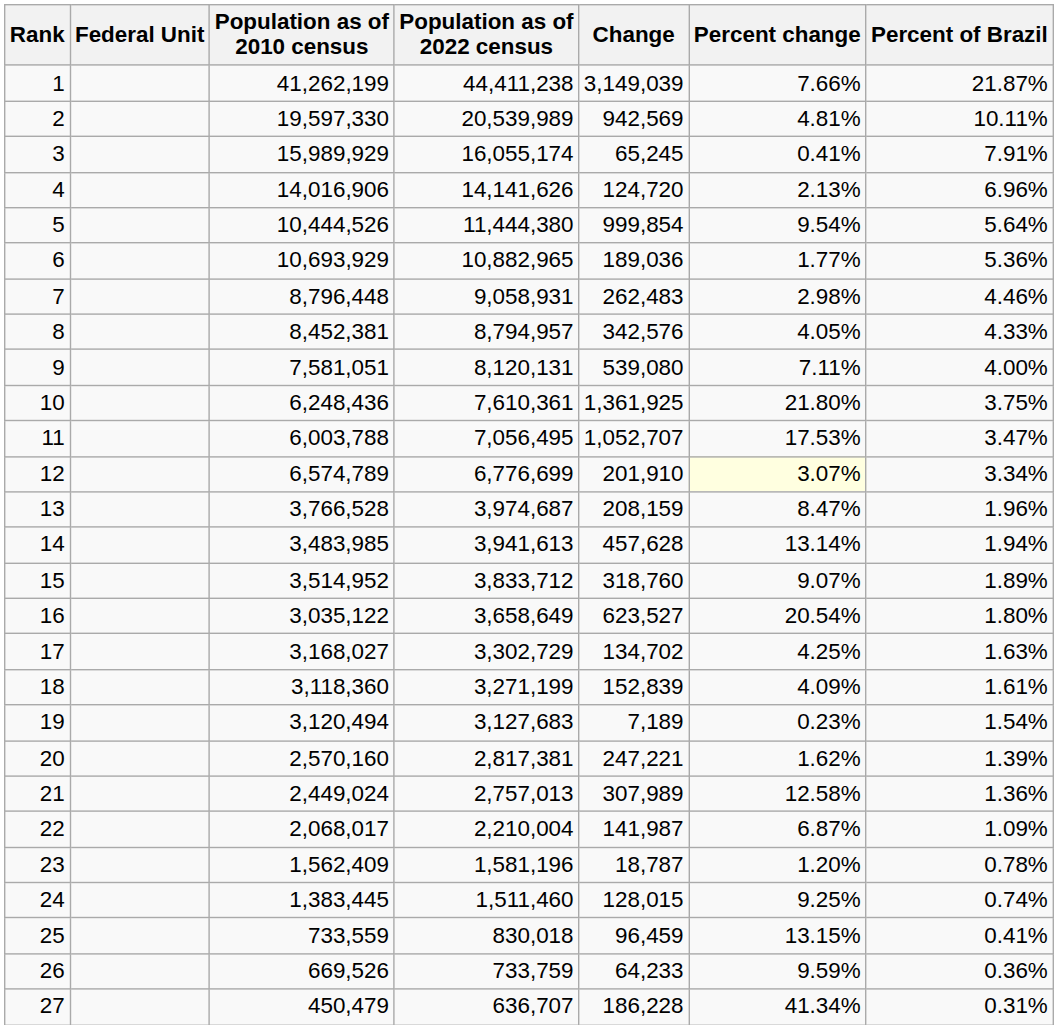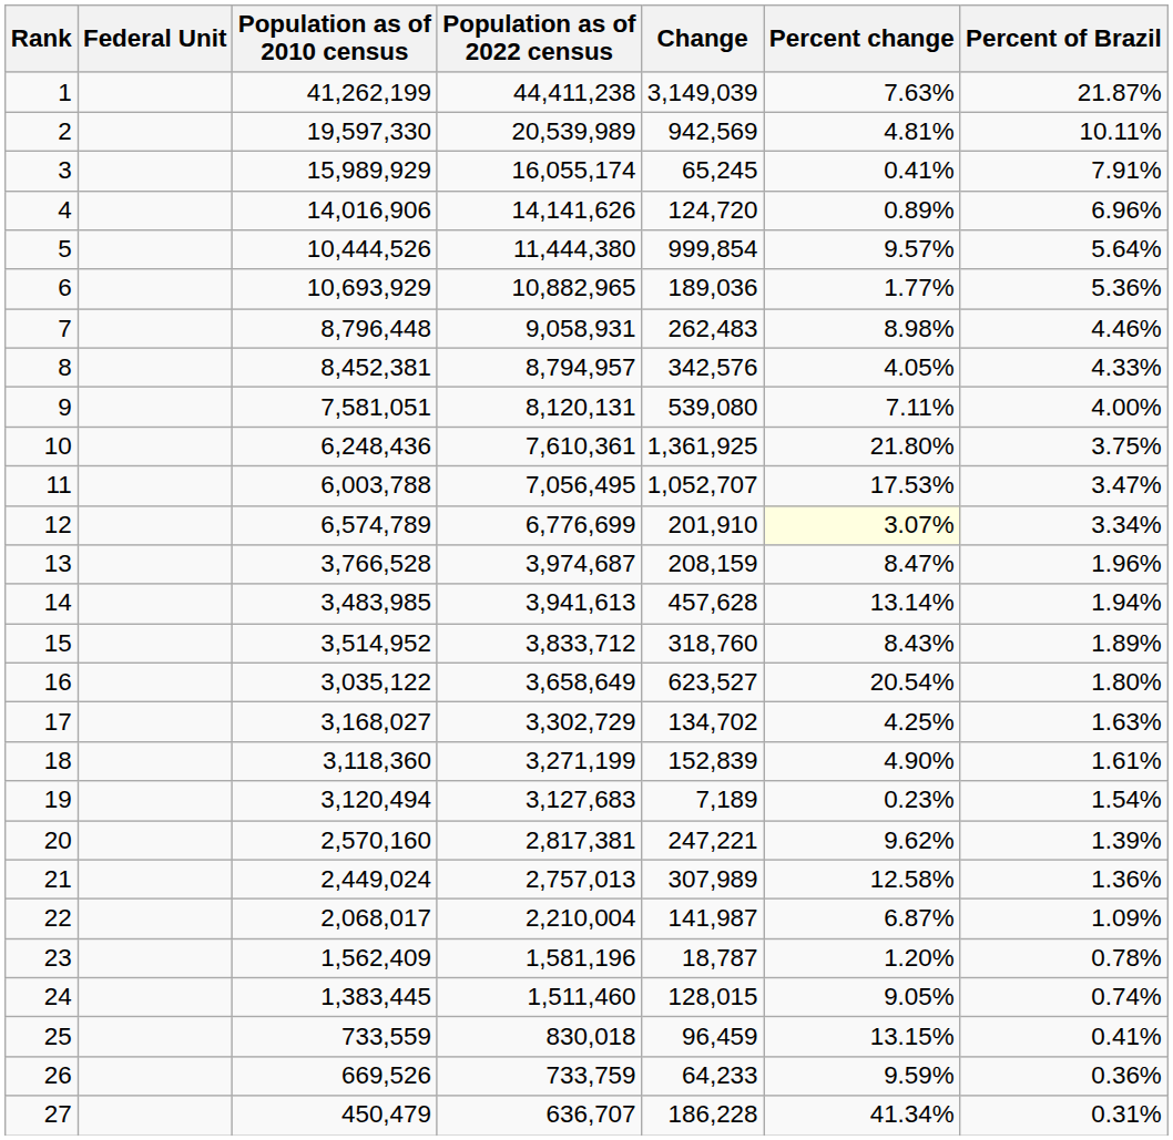1 | Percent change: 7.66% -> 7.63%
4 | Percent change: 2.13% -> 0.89%
5 | Percent change: 9.54% -> 9.57%
7 | Percent change: 2.98% -> 8.98%
15 | Percent change: 9.07% -> 8.43%
18 | Percent change: 4.09% -> 4.90%
20 | Percent change: 1.62% -> 9.62%
24 | Percent change: 9.25% -> 9.05%
